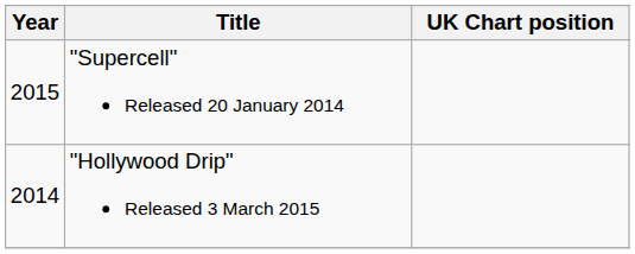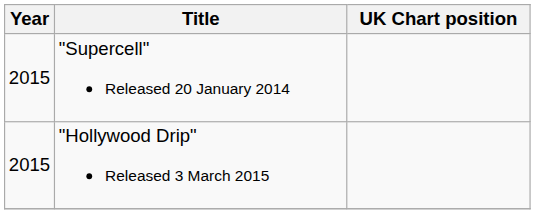"Hollywood Drip" Released 3 March 2015 | Year: 2014 -> 2015
